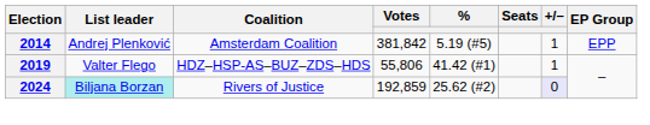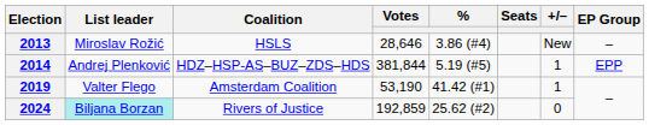+ row: 2013 | Miroslav Rožić | HSLS | 28,646 | 3.86 (#4) | New | –
2014 | Coalition: Amsterdam Coalition -> HDZ–HSP-AS–BUZ–ZDS–HDS
2014 | Votes: 381,842 -> 381,844
2019 | Coalition: HDZ–HSP-AS–BUZ–ZDS–HDS -> Amsterdam Coalition
2019 | Votes: 55,806 -> 53,190
2024 | +/–: lavender background -> no background
